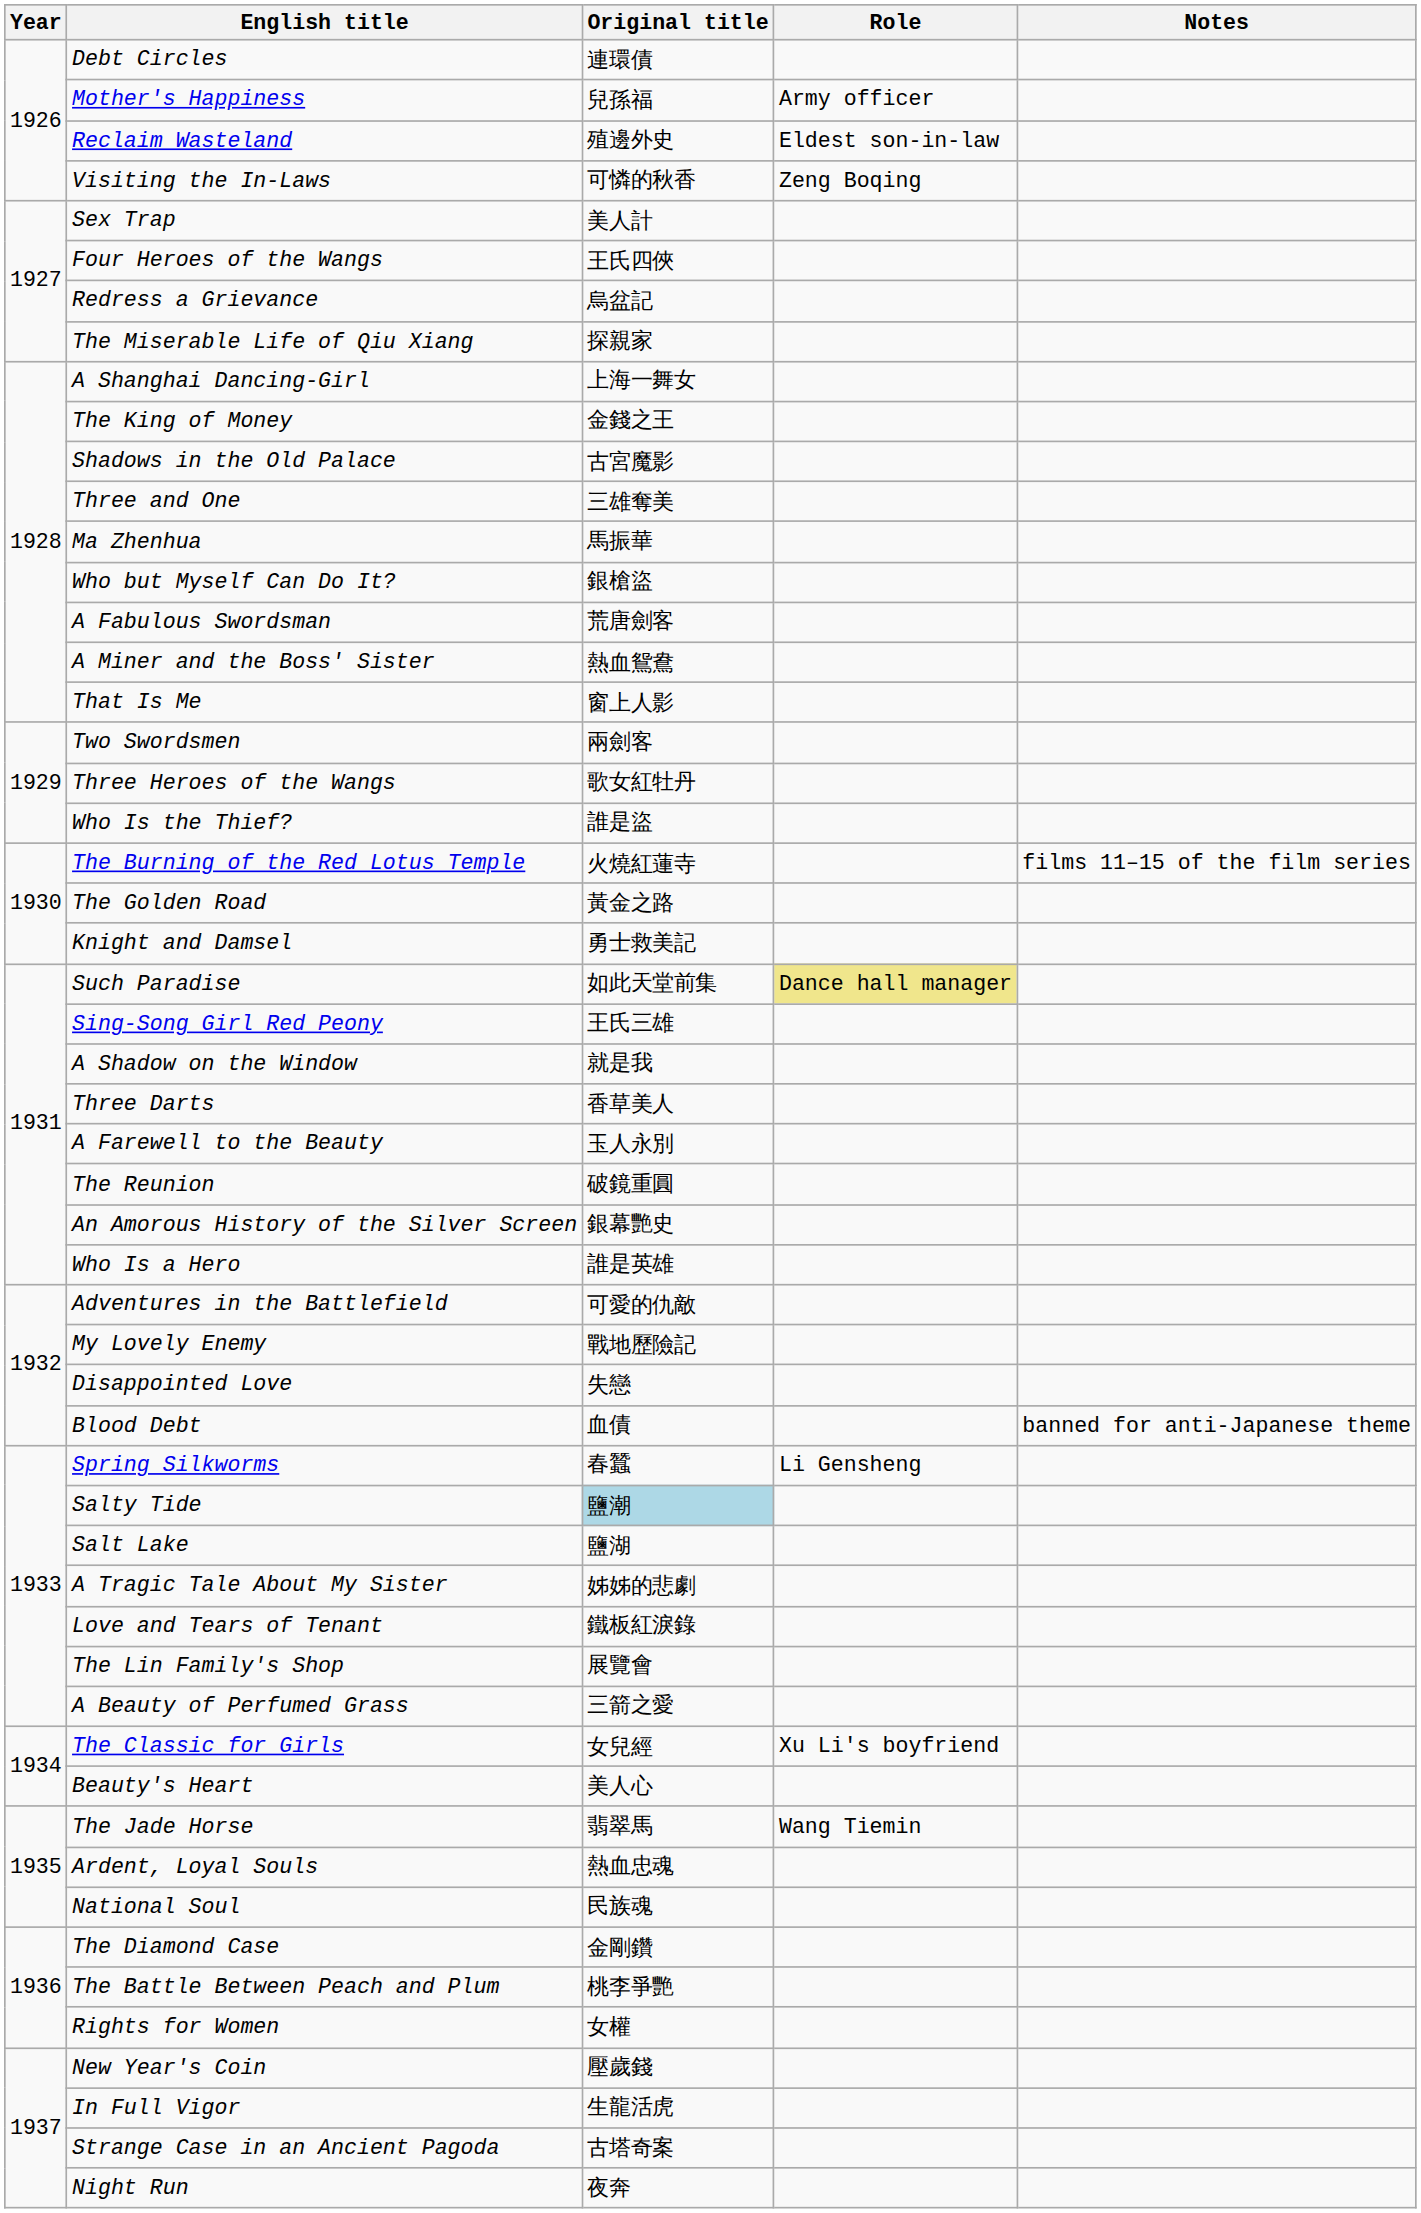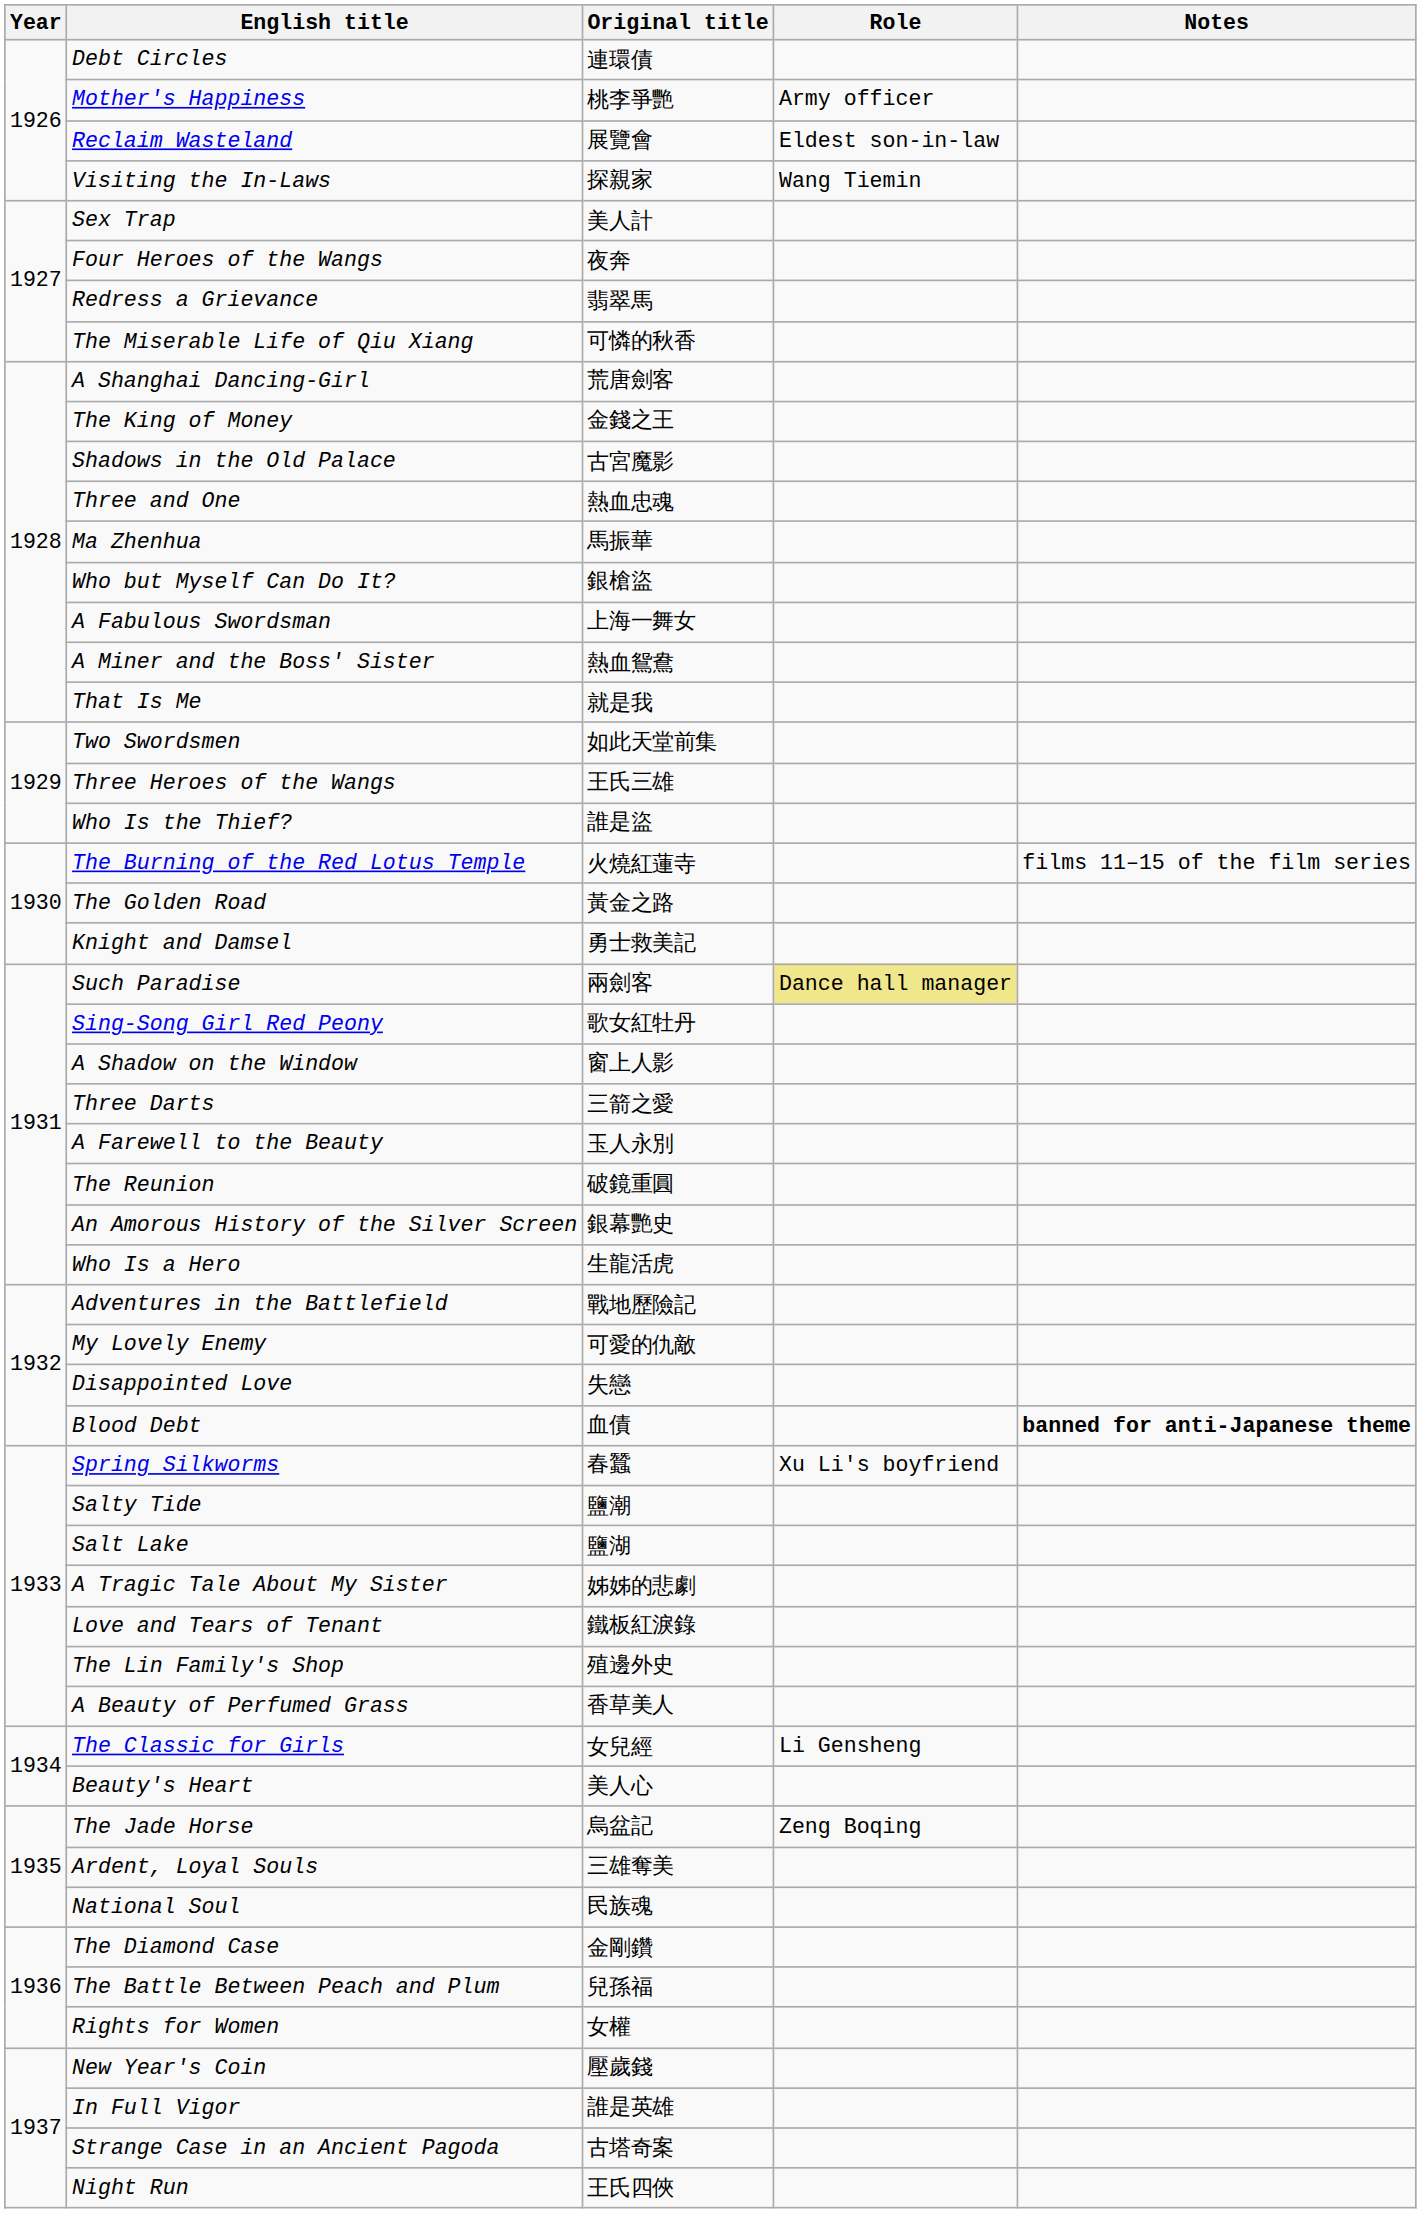Mother's Happiness | Original title: 兒孫福 -> 桃李爭艷
Reclaim Wasteland | Original title: 殖邊外史 -> 展覽會
Visiting the In-Laws | Original title: 可憐的秋香 -> 探親家
Visiting the In-Laws | Role: Zeng Boqing -> Wang Tiemin
Four Heroes of the Wangs | Original title: 王氏四俠 -> 夜奔
Redress a Grievance | Original title: 烏盆記 -> 翡翠馬
The Miserable Life of Qiu Xiang | Original title: 探親家 -> 可憐的秋香
A Shanghai Dancing-Girl | Original title: 上海一舞女 -> 荒唐劍客
Three and One | Original title: 三雄奪美 -> 熱血忠魂
A Fabulous Swordsman | Original title: 荒唐劍客 -> 上海一舞女
That Is Me | Original title: 窗上人影 -> 就是我
Two Swordsmen | Original title: 兩劍客 -> 如此天堂前集
Three Heroes of the Wangs | Original title: 歌女紅牡丹 -> 王氏三雄
Such Paradise | Original title: 如此天堂前集 -> 兩劍客
Sing-Song Girl Red Peony | Original title: 王氏三雄 -> 歌女紅牡丹
A Shadow on the Window | Original title: 就是我 -> 窗上人影
Three Darts | Original title: 香草美人 -> 三箭之愛
Who Is a Hero | Original title: 誰是英雄 -> 生龍活虎
Adventures in the Battlefield | Original title: 可愛的仇敵 -> 戰地歷險記
My Lovely Enemy | Original title: 戰地歷險記 -> 可愛的仇敵
Blood Debt | Notes: normal -> bold
Spring Silkworms | Role: Li Gensheng -> Xu Li's boyfriend
Salty Tide | Original title: lightblue background -> no background
The Lin Family's Shop | Original title: 展覽會 -> 殖邊外史
A Beauty of Perfumed Grass | Original title: 三箭之愛 -> 香草美人
The Classic for Girls | Role: Xu Li's boyfriend -> Li Gensheng
The Jade Horse | Original title: 翡翠馬 -> 烏盆記
The Jade Horse | Role: Wang Tiemin -> Zeng Boqing
Ardent, Loyal Souls | Original title: 熱血忠魂 -> 三雄奪美
The Battle Between Peach and Plum | Original title: 桃李爭艷 -> 兒孫福
In Full Vigor | Original title: 生龍活虎 -> 誰是英雄
Night Run | Original title: 夜奔 -> 王氏四俠
